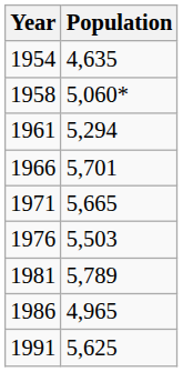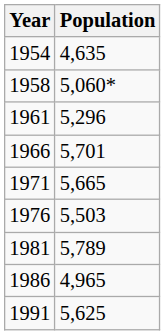1961 | Population: 5,294 -> 5,296
